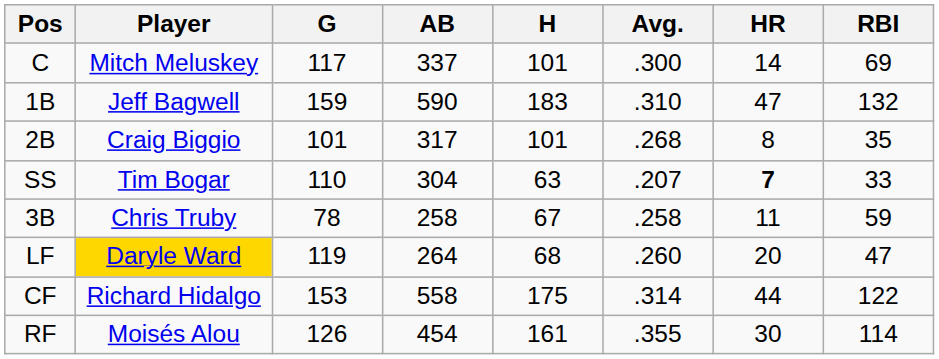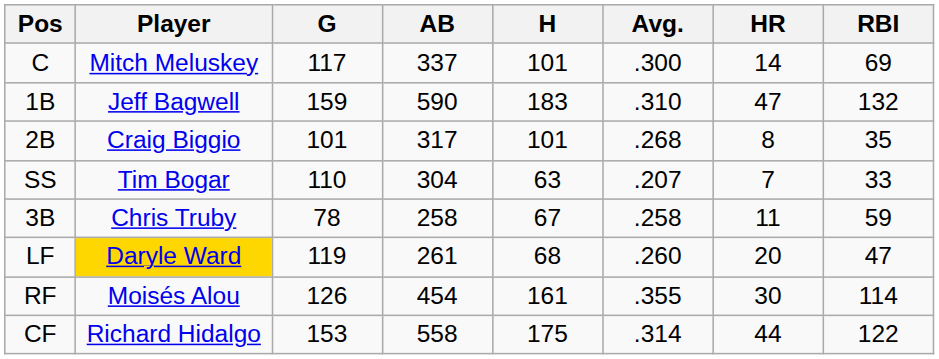SS | HR: bold -> normal
LF | AB: 264 -> 261
rows swapped: CF <-> RF
